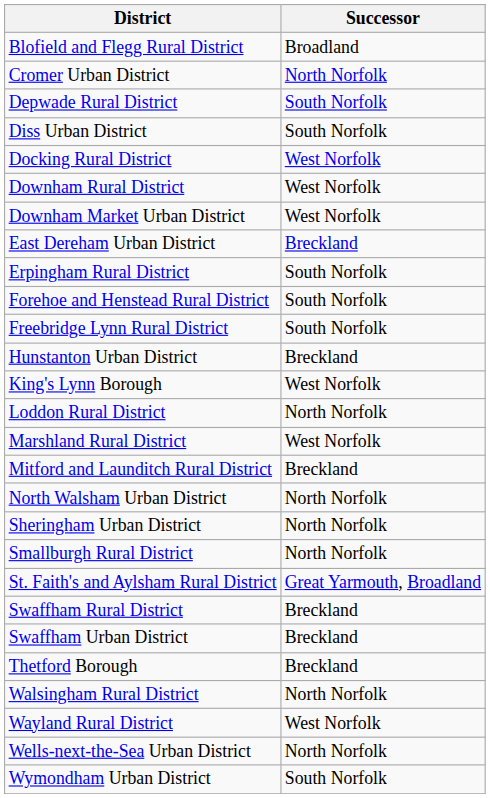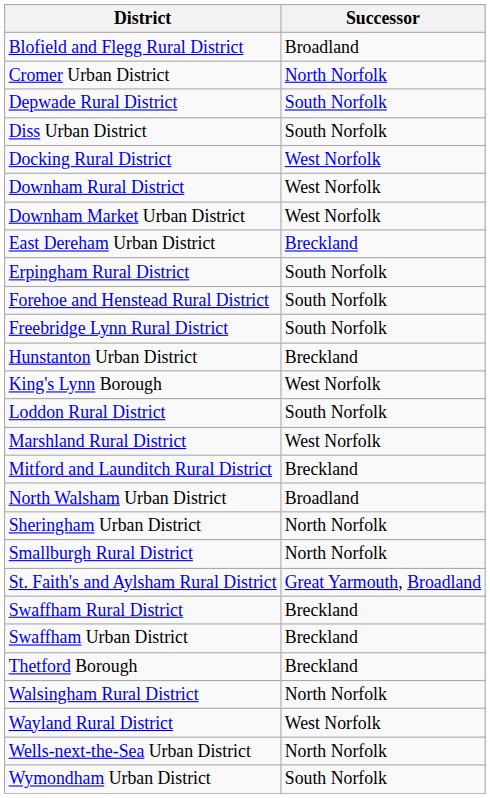Loddon Rural District | Successor: North Norfolk -> South Norfolk
North Walsham Urban District | Successor: North Norfolk -> Broadland
